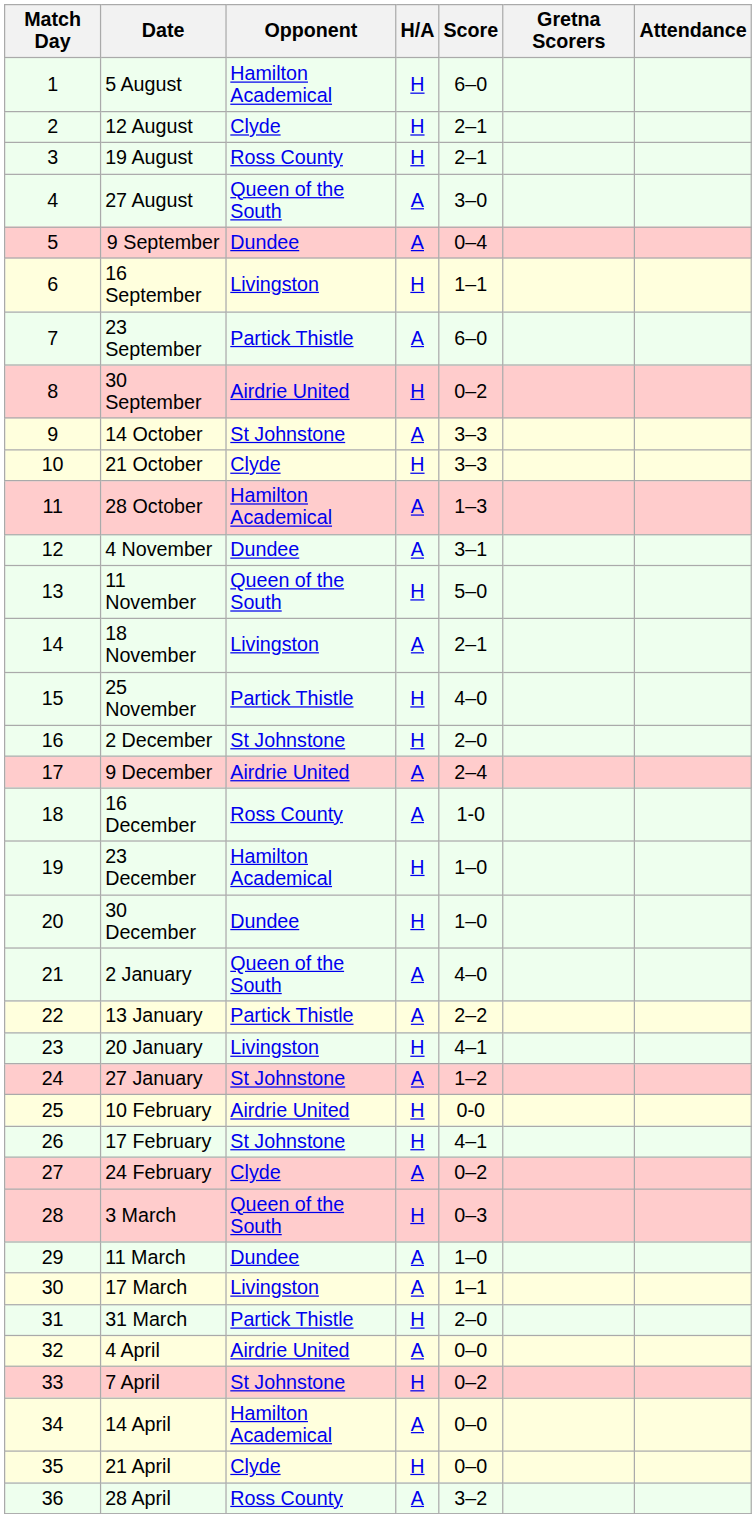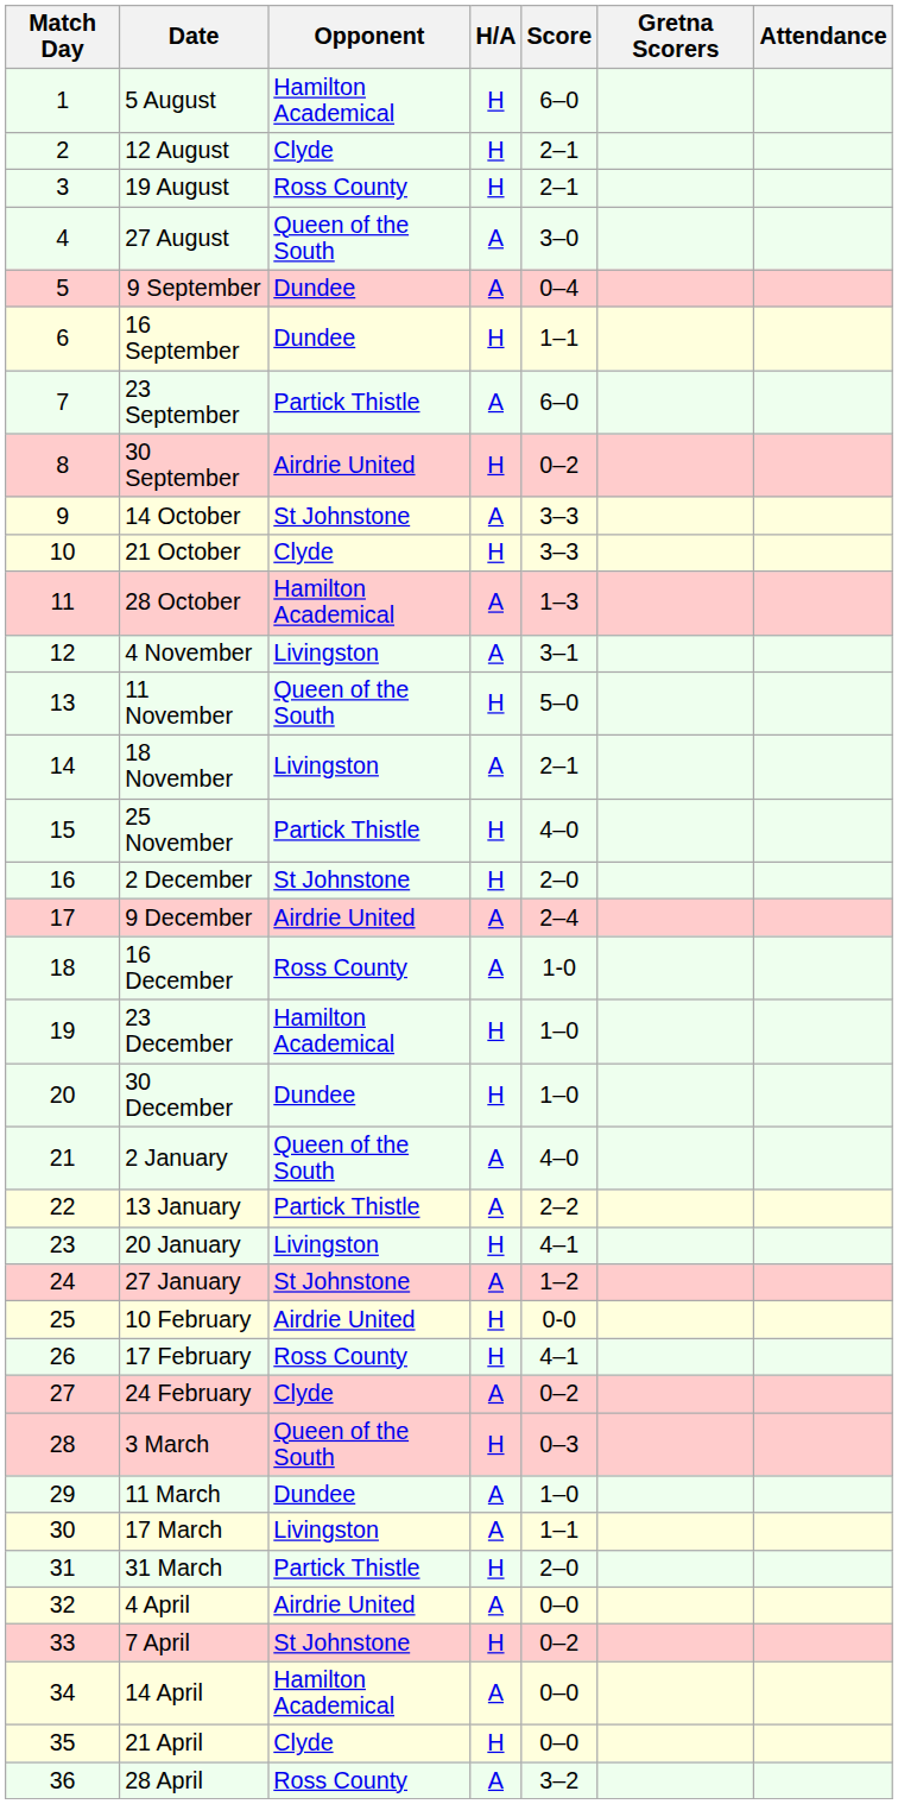16 September | Opponent: Livingston -> Dundee
4 November | Opponent: Dundee -> Livingston
17 February | Opponent: St Johnstone -> Ross County
